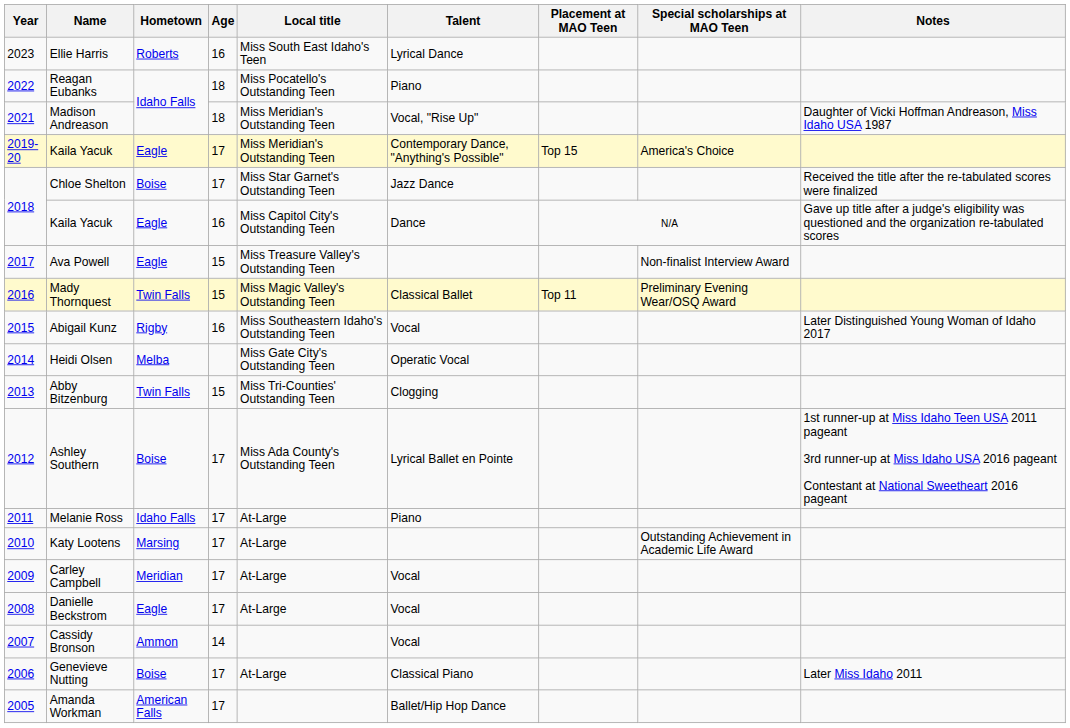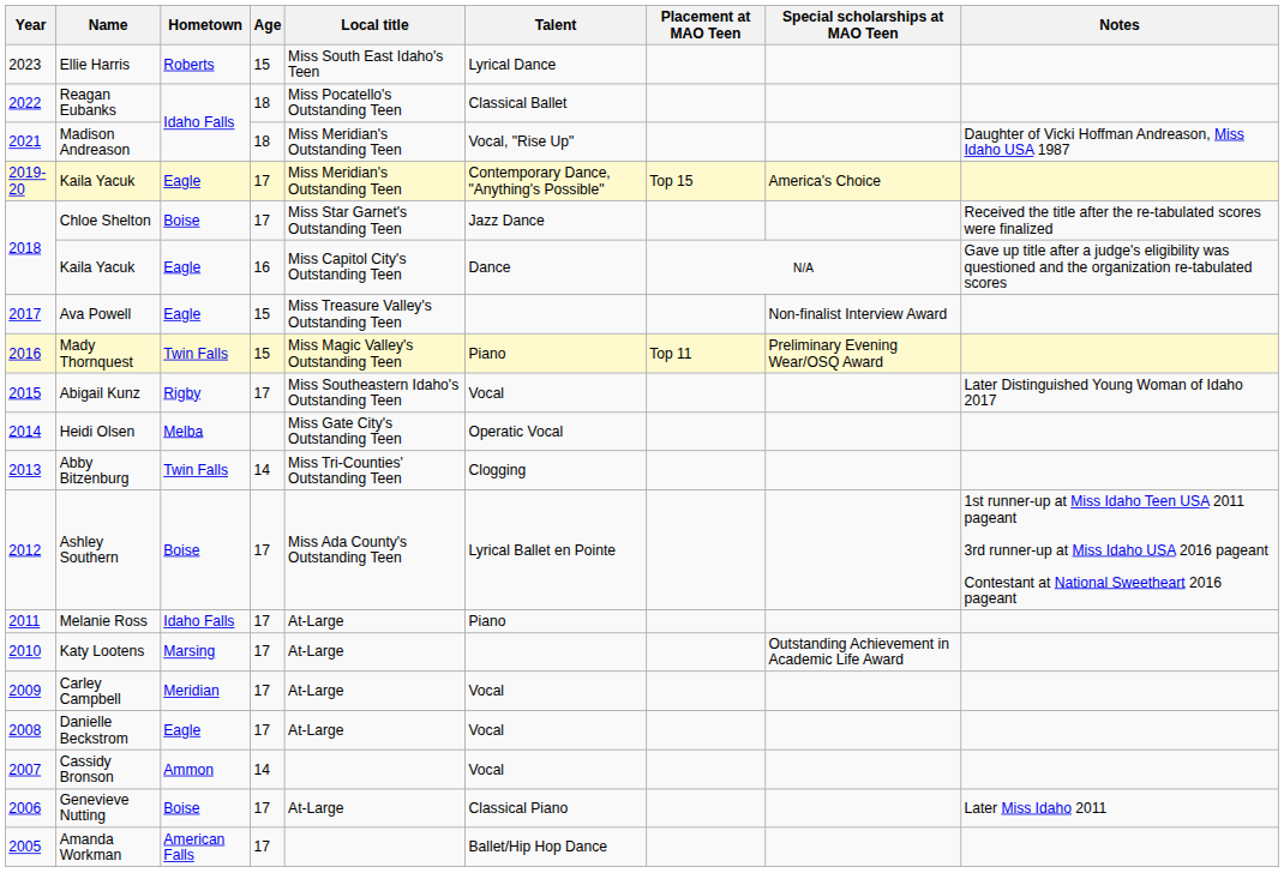Ellie Harris | Age: 16 -> 15
Reagan Eubanks | Talent: Piano -> Classical Ballet
Mady Thornquest | Talent: Classical Ballet -> Piano
Abigail Kunz | Age: 16 -> 17
Abby Bitzenburg | Age: 15 -> 14
